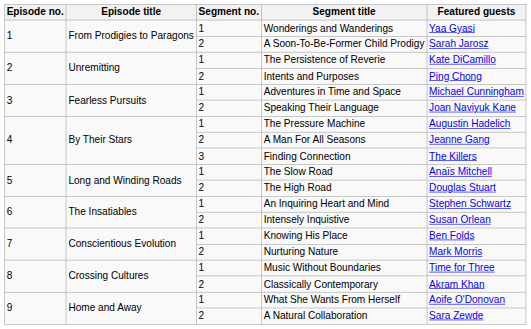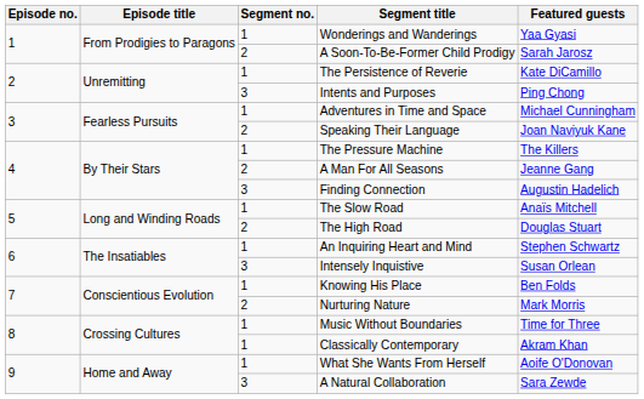Intents and Purposes | Segment no.: 2 -> 3
The Pressure Machine | Featured guests: Augustin Hadelich -> The Killers
Finding Connection | Featured guests: The Killers -> Augustin Hadelich
Intensely Inquistive | Segment no.: 2 -> 3
Classically Contemporary | Segment no.: 2 -> 1
A Natural Collaboration | Segment no.: 2 -> 3
